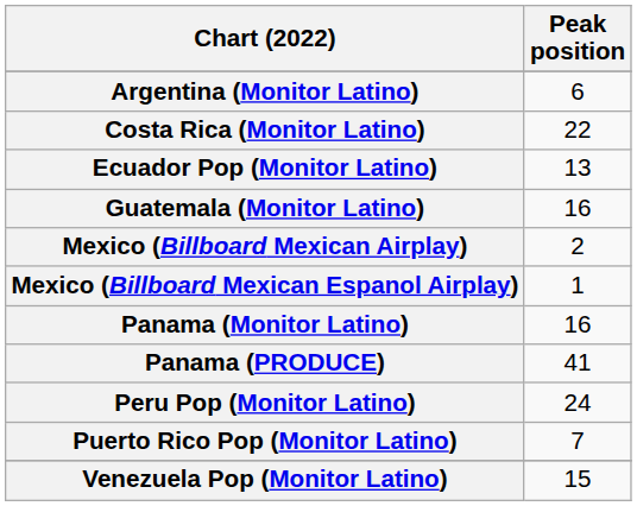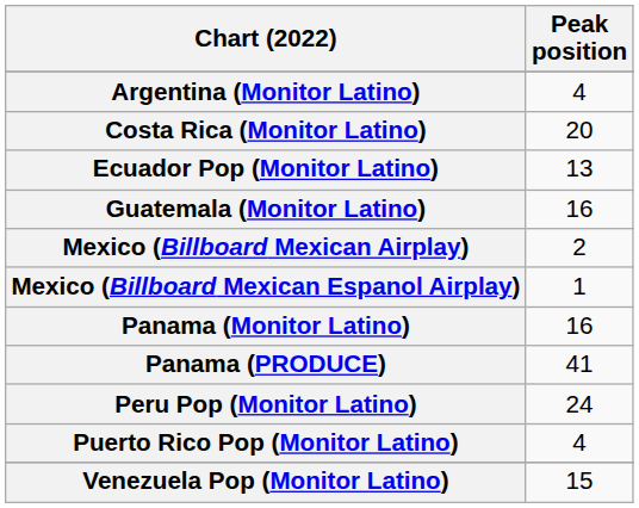Argentina (Monitor Latino) | Peak position: 6 -> 4
Costa Rica (Monitor Latino) | Peak position: 22 -> 20
Puerto Rico Pop (Monitor Latino) | Peak position: 7 -> 4
